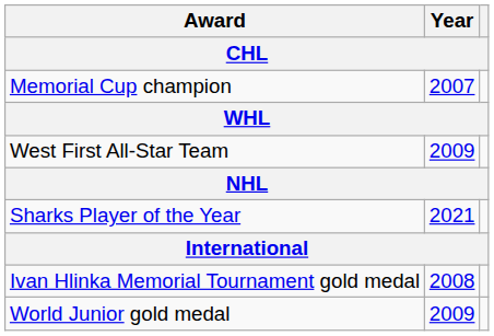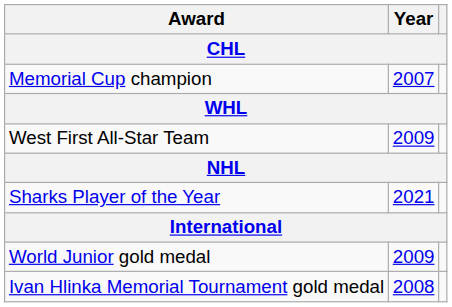rows swapped: Ivan Hlinka Memorial Tournament gold medal <-> World Junior gold medal
